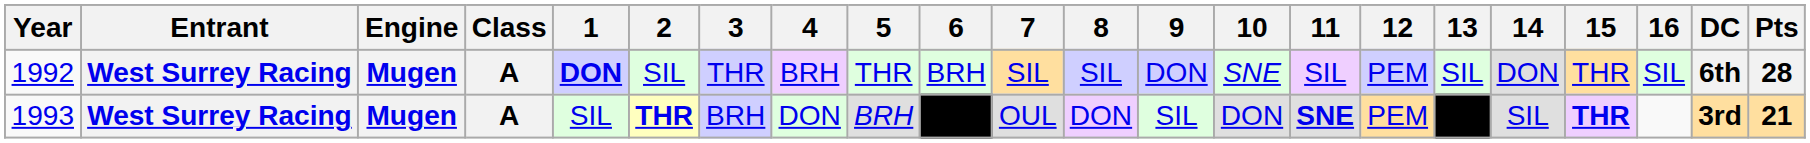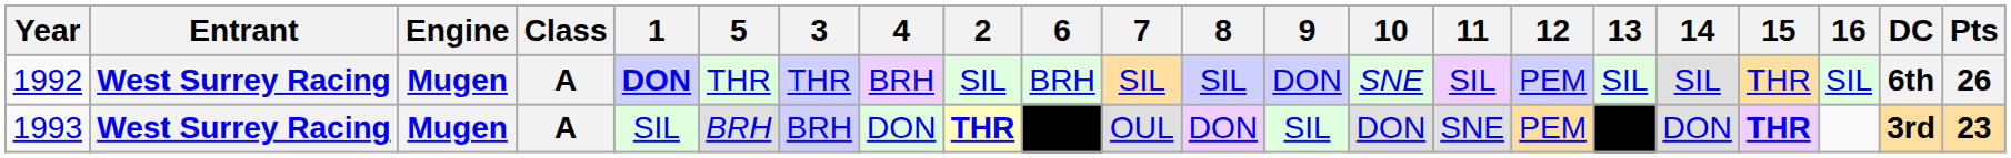columns swapped: 2 <-> 5
1992 | 14: DON -> SIL
1992 | Pts: 28 -> 26
1993 | 11: bold -> normal
1993 | 14: SIL -> DON
1993 | Pts: 21 -> 23
